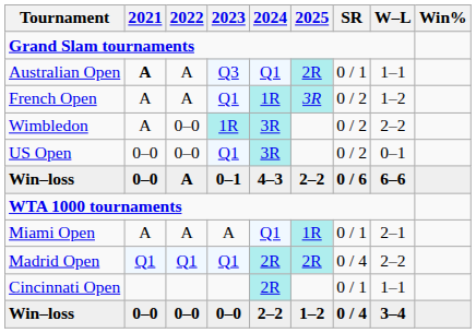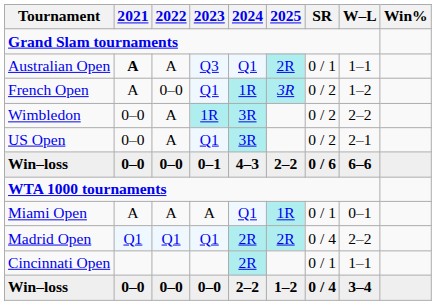French Open | 2022: A -> 0–0
Wimbledon | 2021: A -> 0–0
Wimbledon | 2022: 0–0 -> A
US Open | 2022: 0–0 -> A
US Open | W–L: 0–1 -> 2–1
Win–loss / 0–1 | 2022: A -> 0–0
Miami Open | W–L: 2–1 -> 0–1
